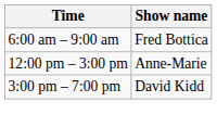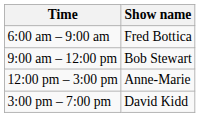+ row: 9:00 am – 12:00 pm | Bob Stewart
